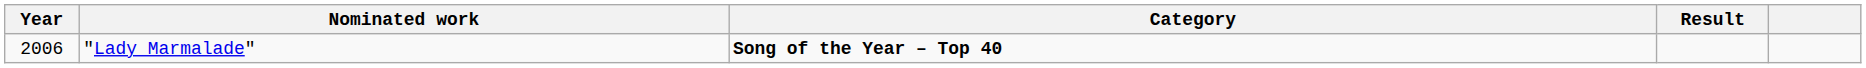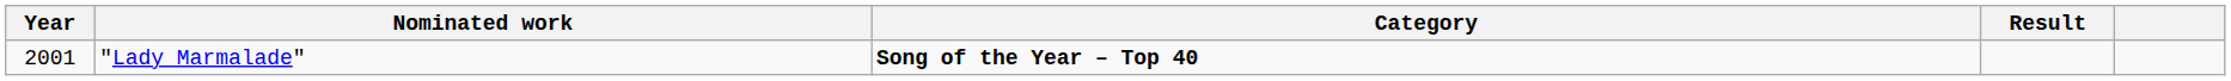"Lady Marmalade" | Year: 2006 -> 2001
